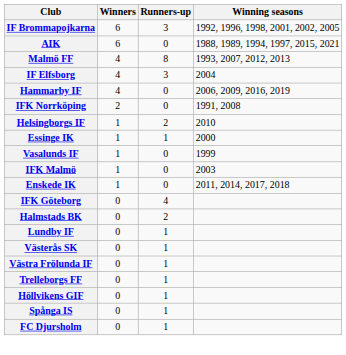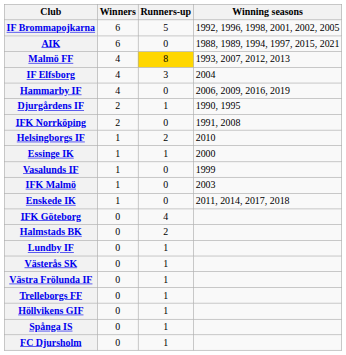IF Brommapojkarna | Runners-up: 3 -> 5
Malmö FF | Runners-up: no background -> gold background
+ row: Djurgårdens IF | 2 | 1 | 1990, 1995
